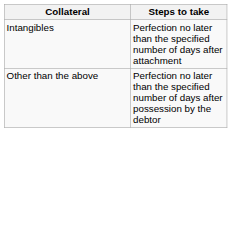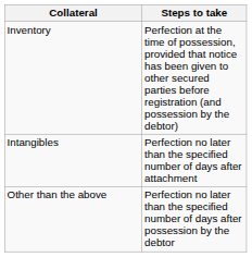+ row: Inventory | Perfection at the time of possession, provided that notice has been given to other secured parties before registration (and possession by the debtor)
